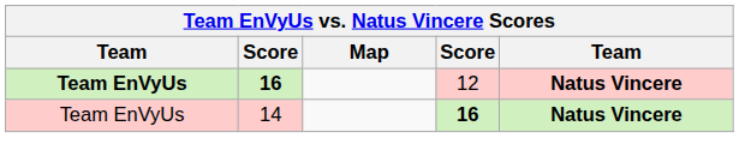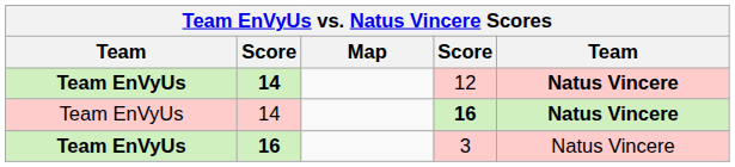12 | column 2: 16 -> 14
+ row: Team EnVyUs | 16 | 3 | Natus Vincere
